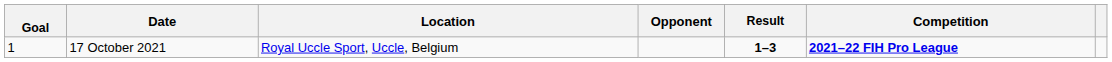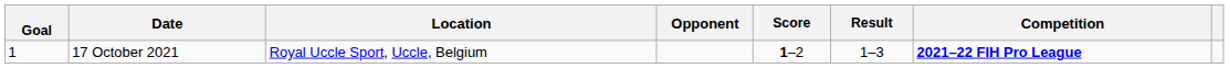+ column: Score | 1–2
17 October 2021 | Result: bold -> normal
